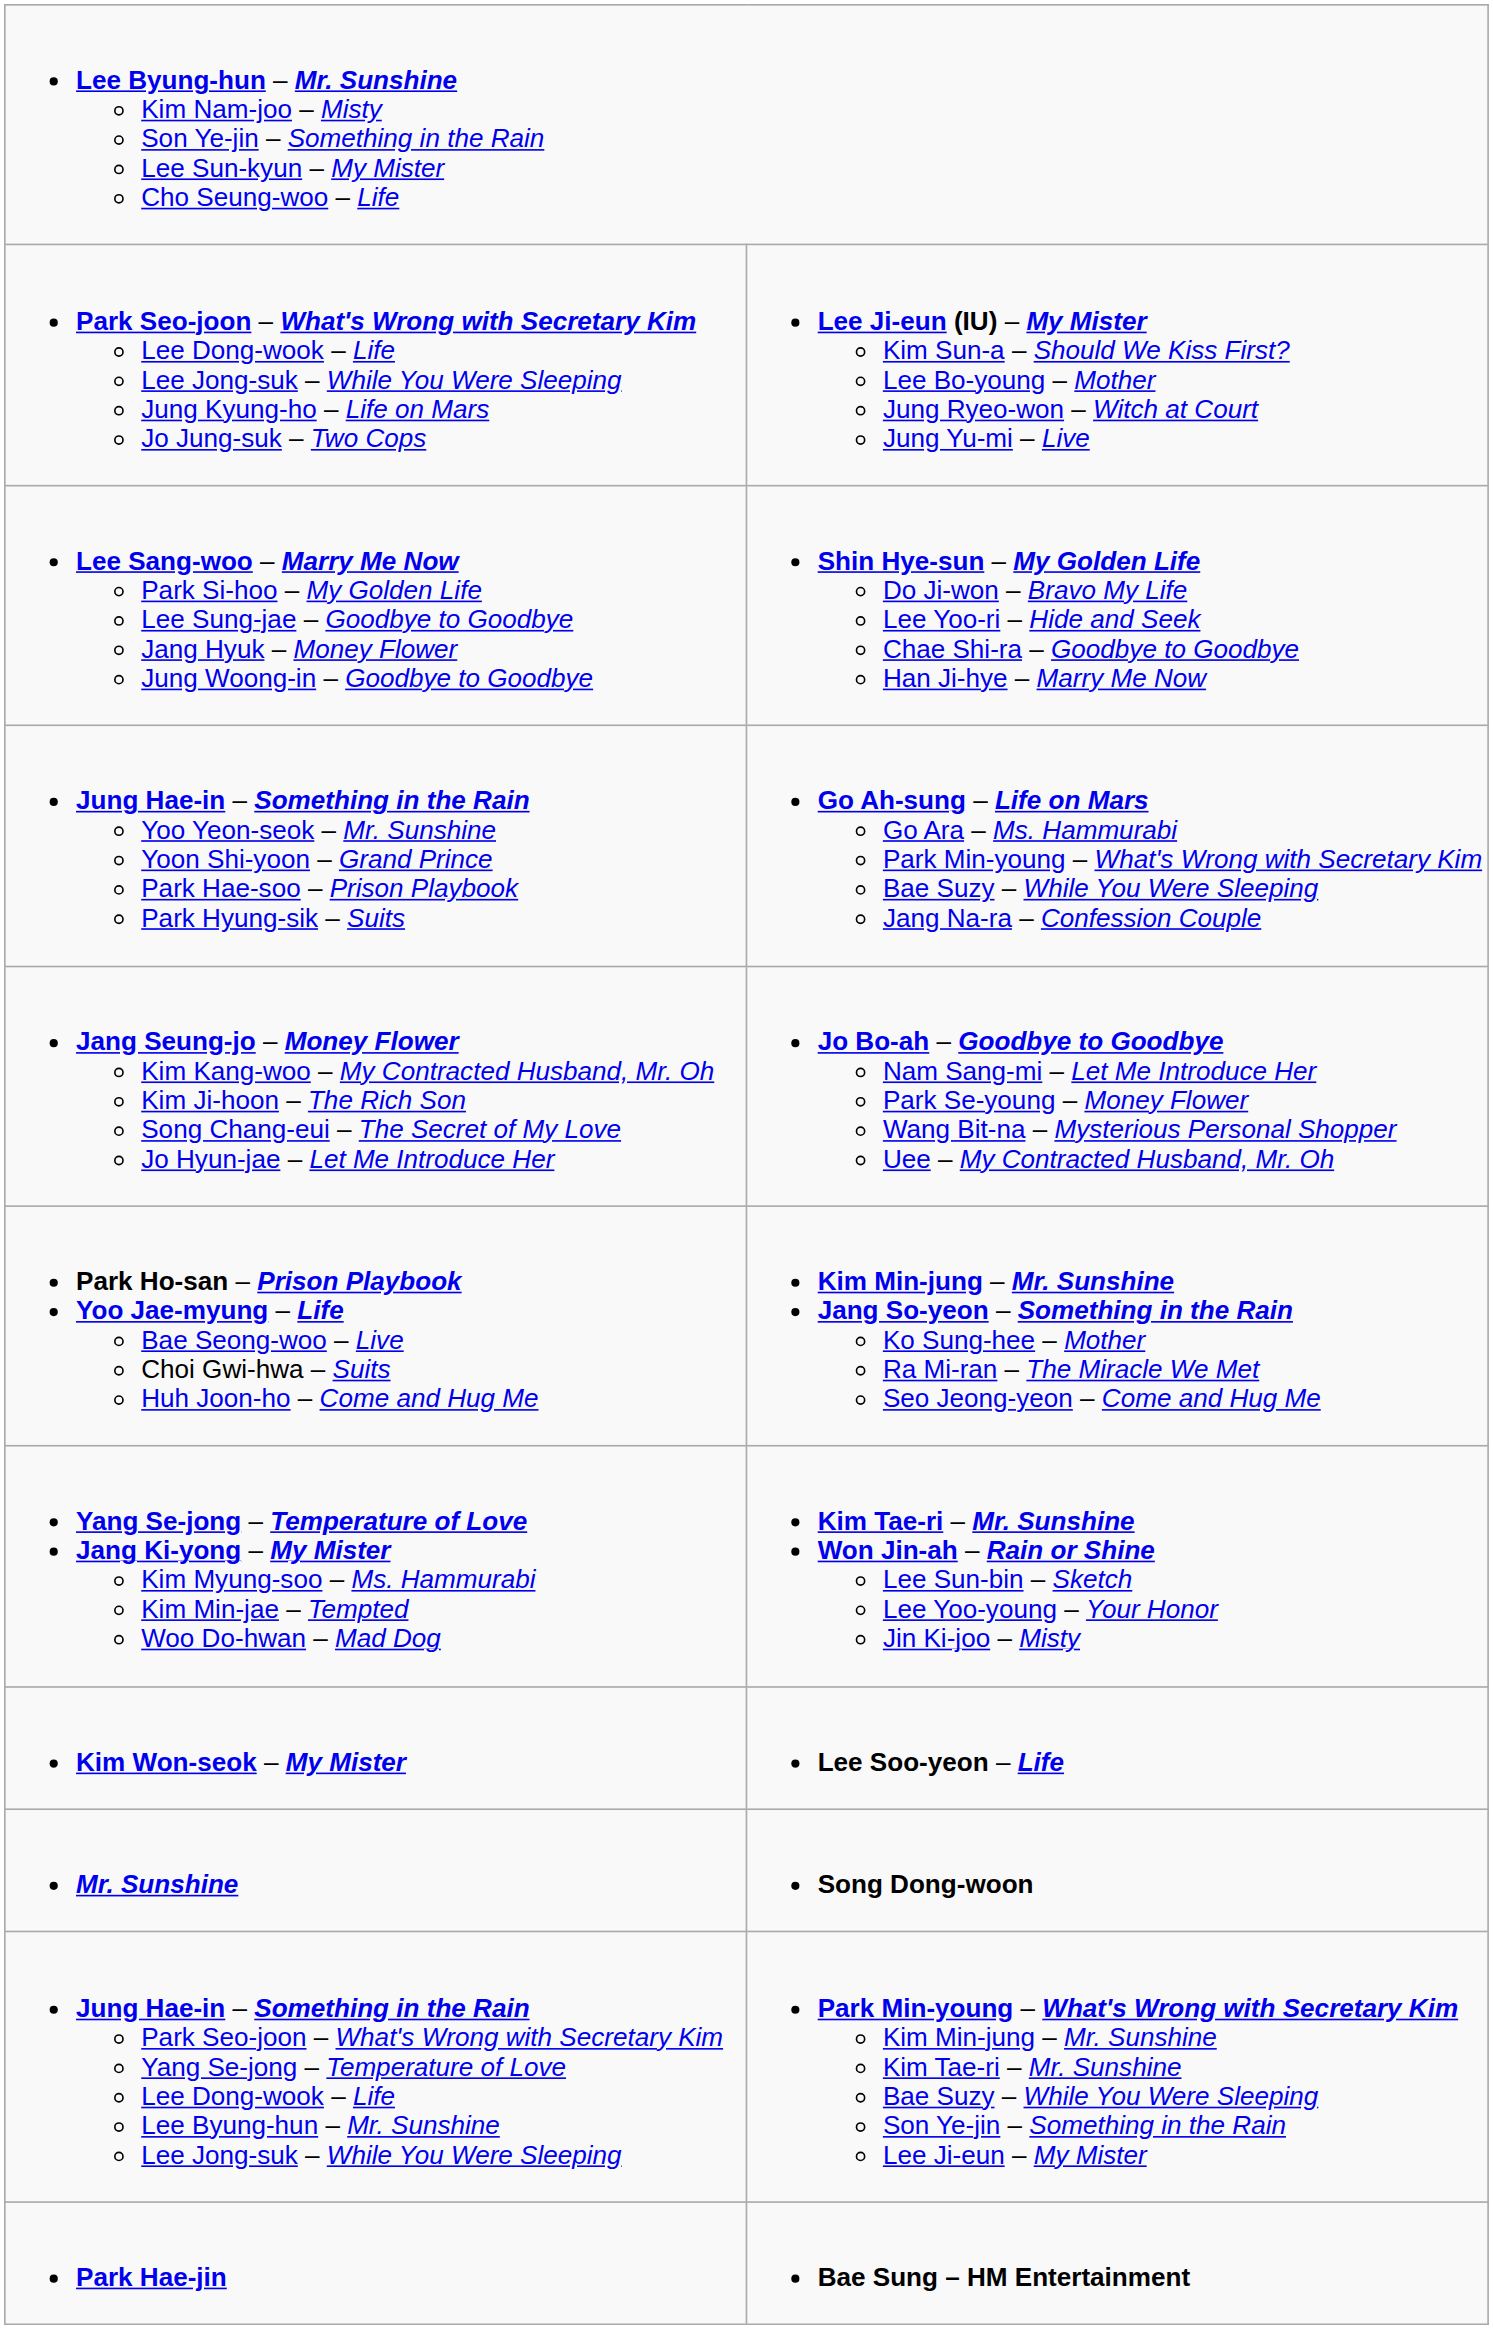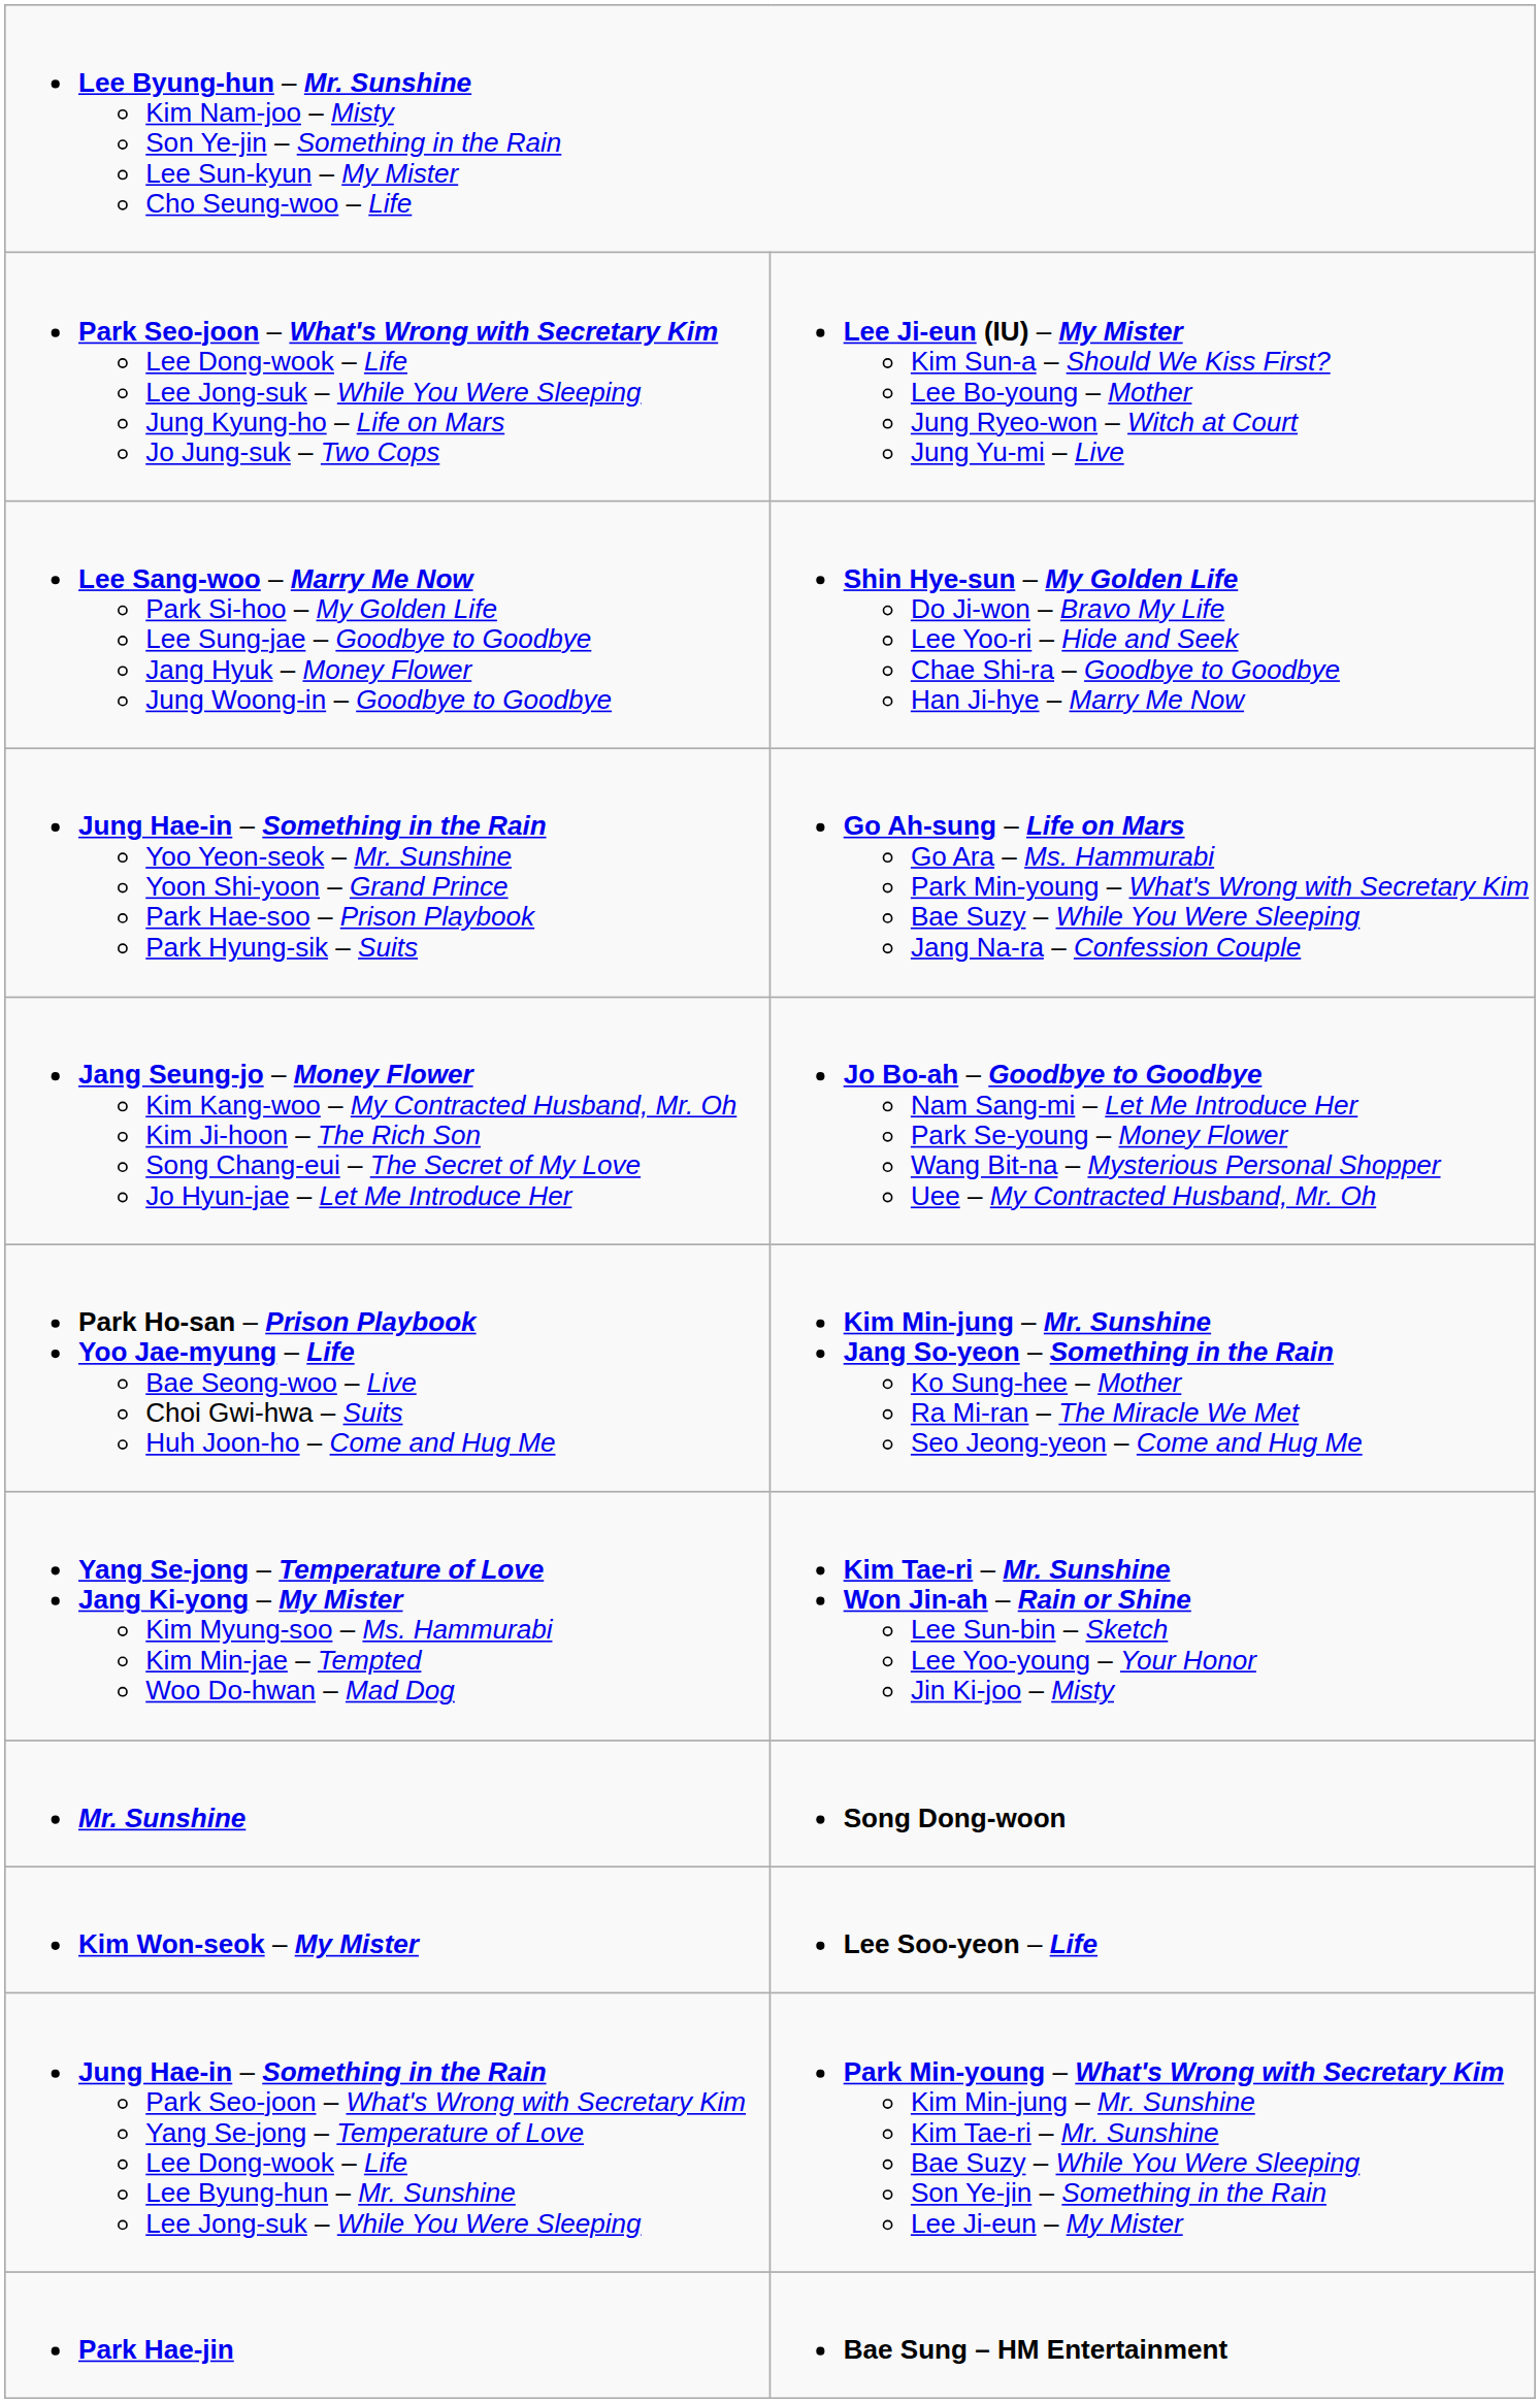rows swapped: Kim Won-seok – My Mister <-> Mr. Sunshine
